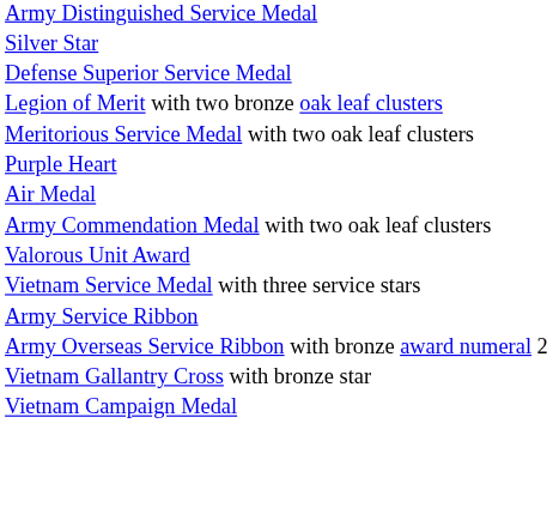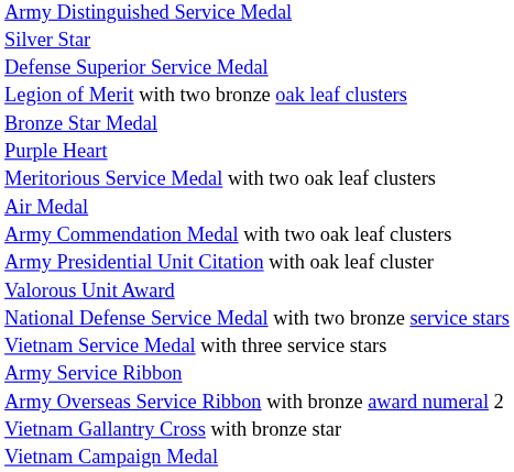+ row: Bronze Star Medal
rows swapped: Purple Heart <-> Meritorious Service Medal with two oak leaf clusters
+ row: Army Presidential Unit Citation with oak leaf cluster
+ row: National Defense Service Medal with two bronze service stars
